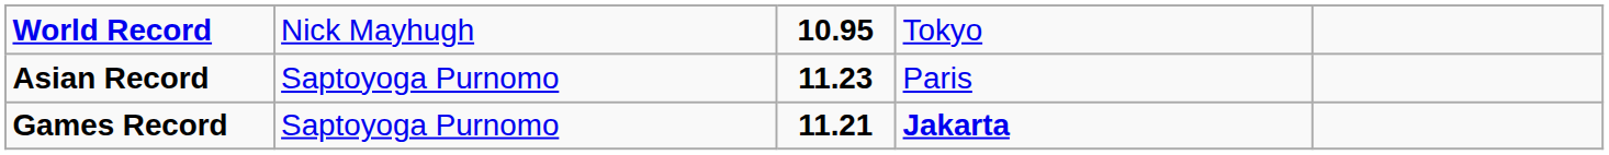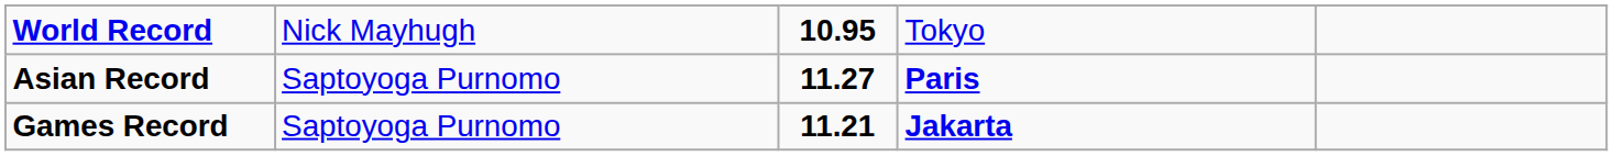Asian Record | column 3: 11.23 -> 11.27
Asian Record | column 4: normal -> bold
